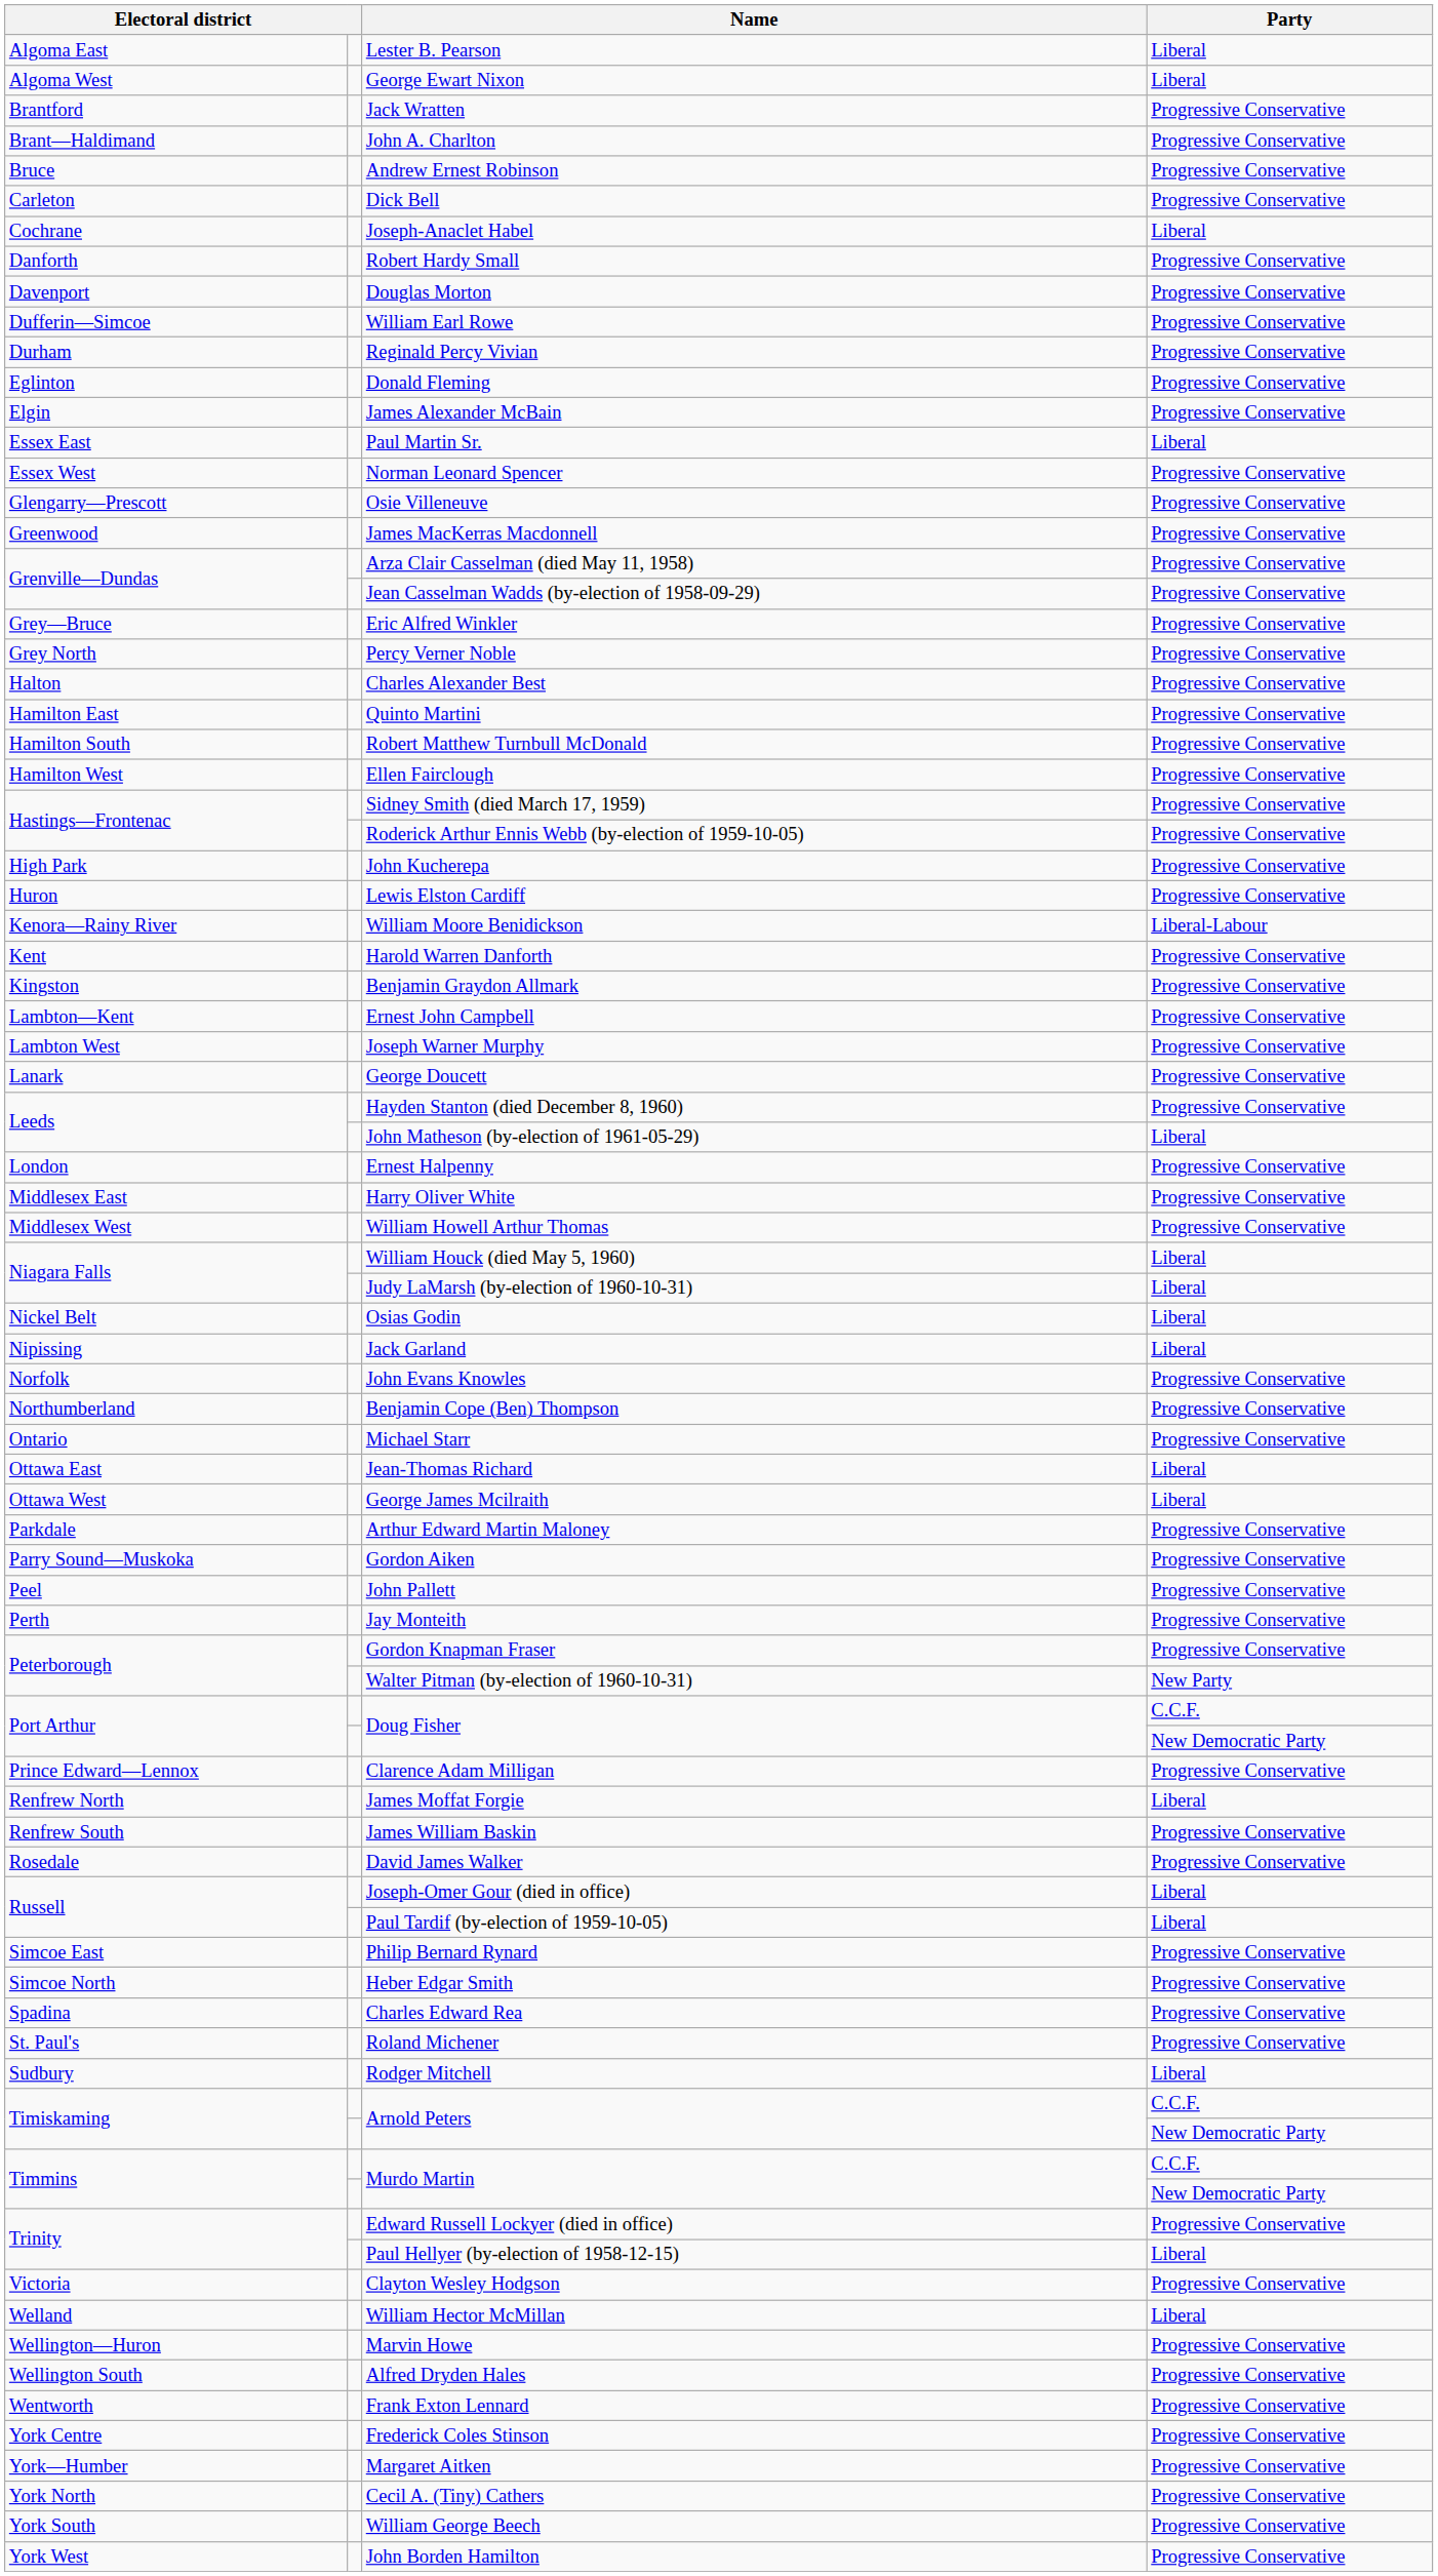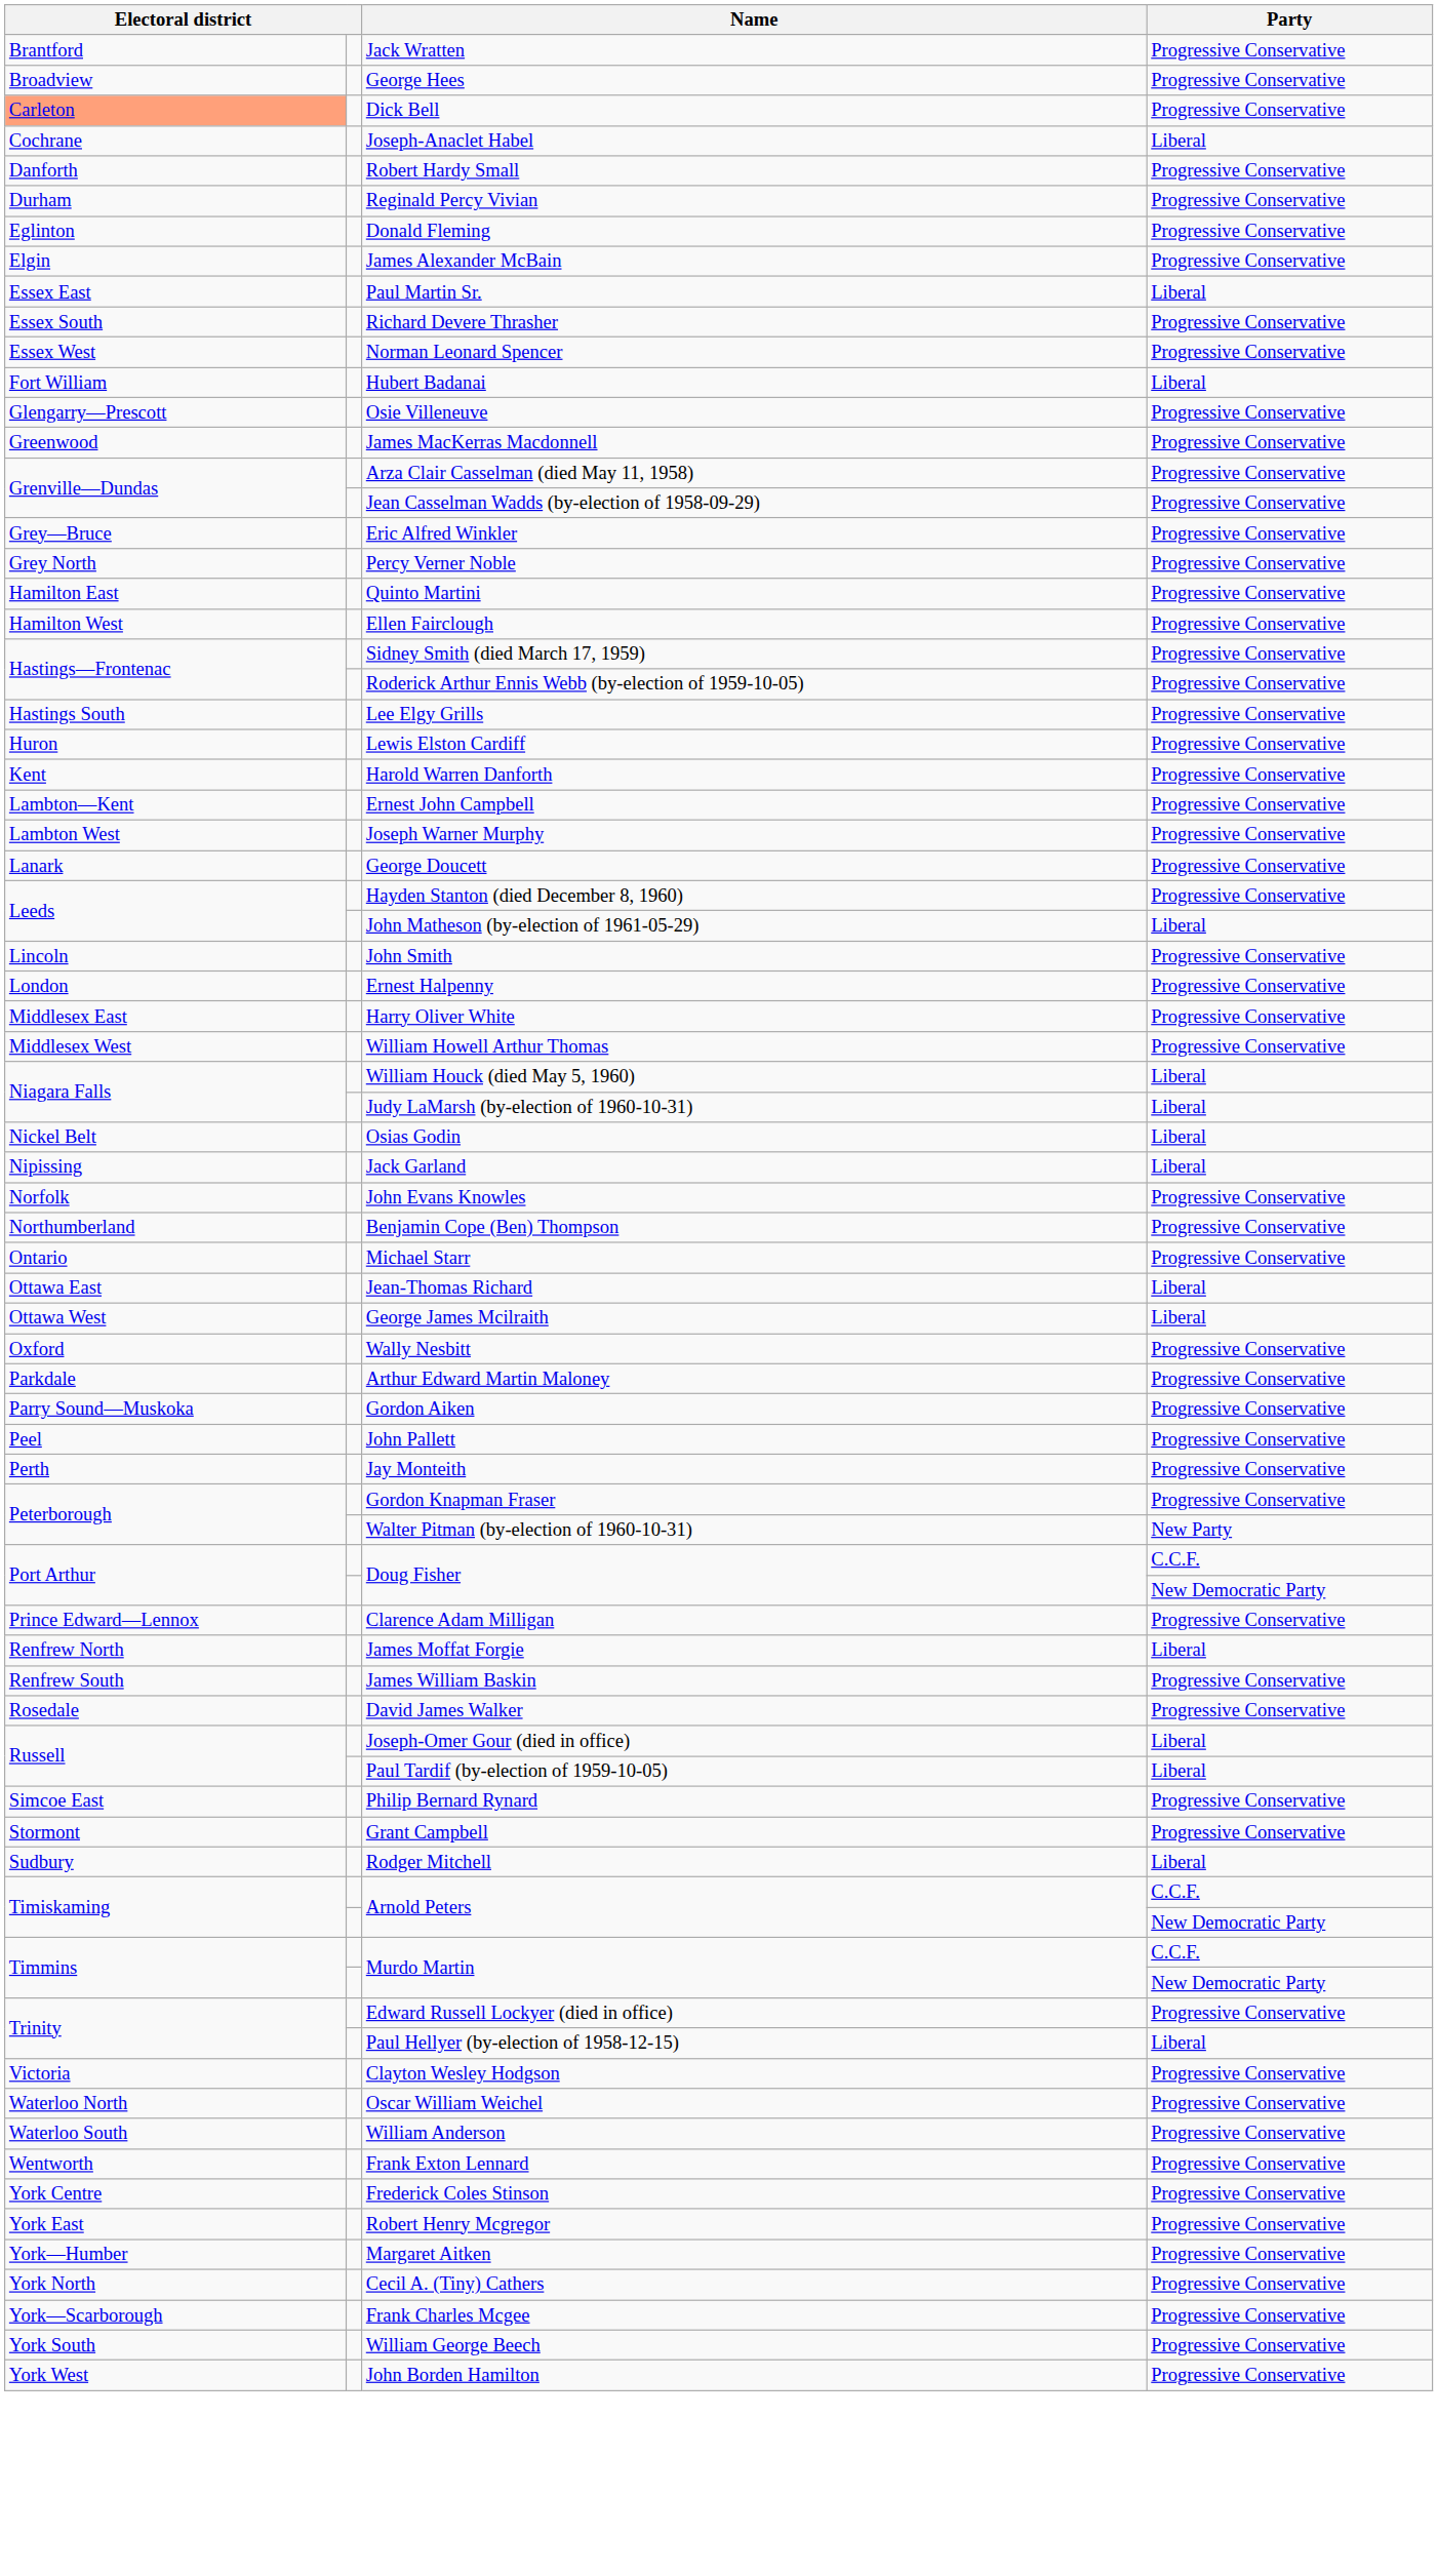- row: Algoma East | Lester B. Pearson | Liberal
- row: Algoma West | George Ewart Nixon | Liberal
- row: Brant—Haldimand | John A. Charlton | Progressive Conservative
+ row: Broadview | George Hees | Progressive Conservative
- row: Bruce | Andrew Ernest Robinson | Progressive Conservative
Dick Bell | column 1: no background -> lightsalmon background
- row: Davenport | Douglas Morton | Progressive Conservative
- row: Dufferin—Simcoe | William Earl Rowe | Progressive Conservative
+ row: Essex South | Richard Devere Thrasher | Progressive Conservative
+ row: Fort William | Hubert Badanai | Liberal
- row: Halton | Charles Alexander Best | Progressive Conservative
- row: Hamilton South | Robert Matthew Turnbull McDonald | Progressive Conservative
+ row: Hastings South | Lee Elgy Grills | Progressive Conservative
- row: High Park | John Kucherepa | Progressive Conservative
- row: Kenora—Rainy River | William Moore Benidickson | Liberal-Labour
- row: Kingston | Benjamin Graydon Allmark | Progressive Conservative
+ row: Lincoln | John Smith | Progressive Conservative
+ row: Oxford | Wally Nesbitt | Progressive Conservative
- row: Simcoe North | Heber Edgar Smith | Progressive Conservative
- row: Spadina | Charles Edward Rea | Progressive Conservative
+ row: Stormont | Grant Campbell | Progressive Conservative
- row: St. Paul's | Roland Michener | Progressive Conservative
+ row: Waterloo North | Oscar William Weichel | Progressive Conservative
+ row: Waterloo South | William Anderson | Progressive Conservative
- row: Welland | William Hector McMillan | Liberal
- row: Wellington—Huron | Marvin Howe | Progressive Conservative
- row: Wellington South | Alfred Dryden Hales | Progressive Conservative
+ row: York East | Robert Henry Mcgregor | Progressive Conservative
+ row: York—Scarborough | Frank Charles Mcgee | Progressive Conservative
